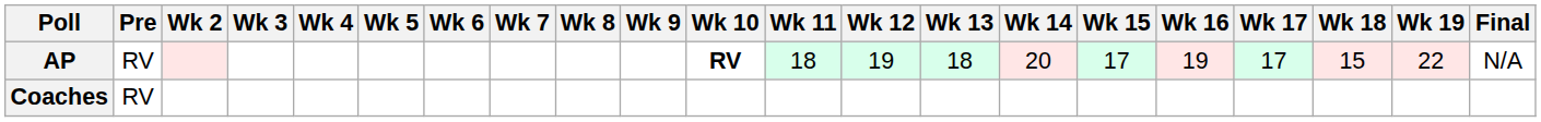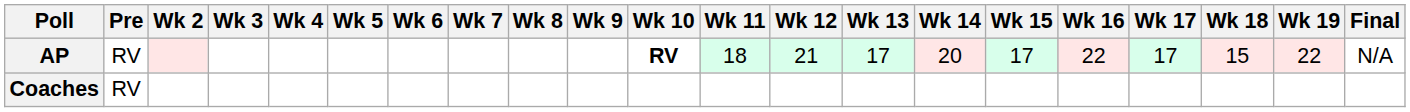AP | Wk 12: 19 -> 21
AP | Wk 13: 18 -> 17
AP | Wk 16: 19 -> 22
